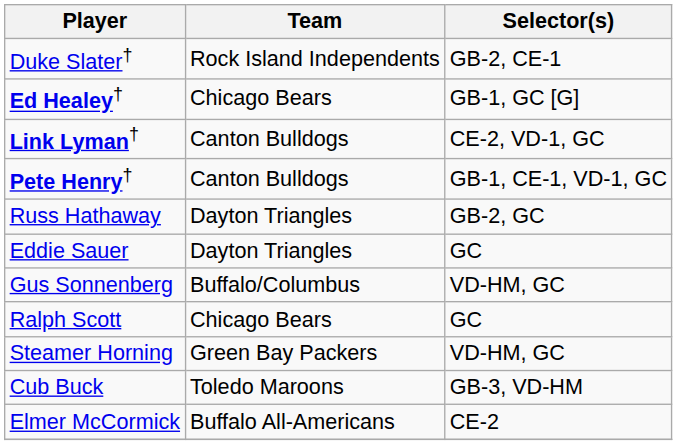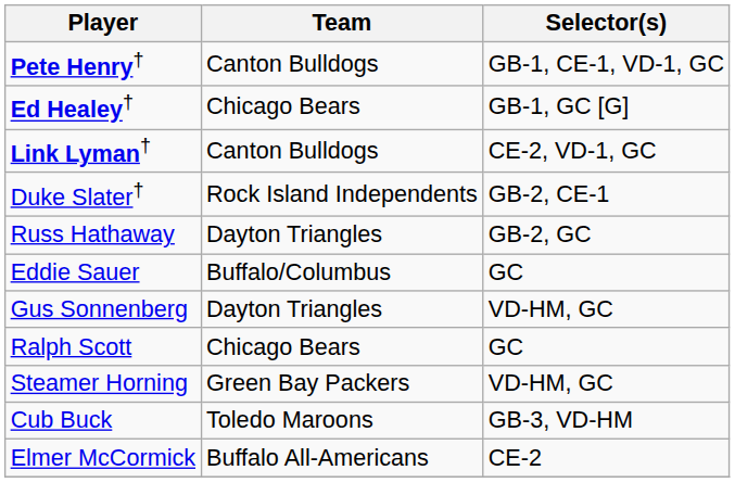rows swapped: Pete Henry† <-> Duke Slater†
Eddie Sauer | Team: Dayton Triangles -> Buffalo/Columbus
Gus Sonnenberg | Team: Buffalo/Columbus -> Dayton Triangles
